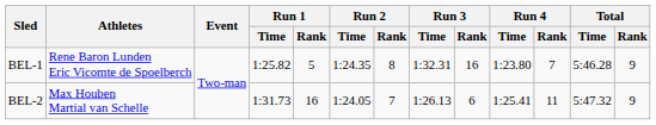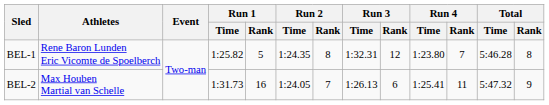BEL-1 | Run 3 / Rank: 16 -> 12
BEL-1 | Total / Rank: 9 -> 8
